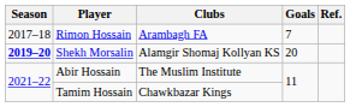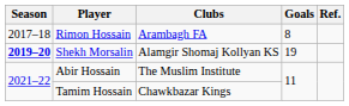Rimon Hossain | Goals: 7 -> 8
Shekh Morsalin | Goals: 20 -> 19
